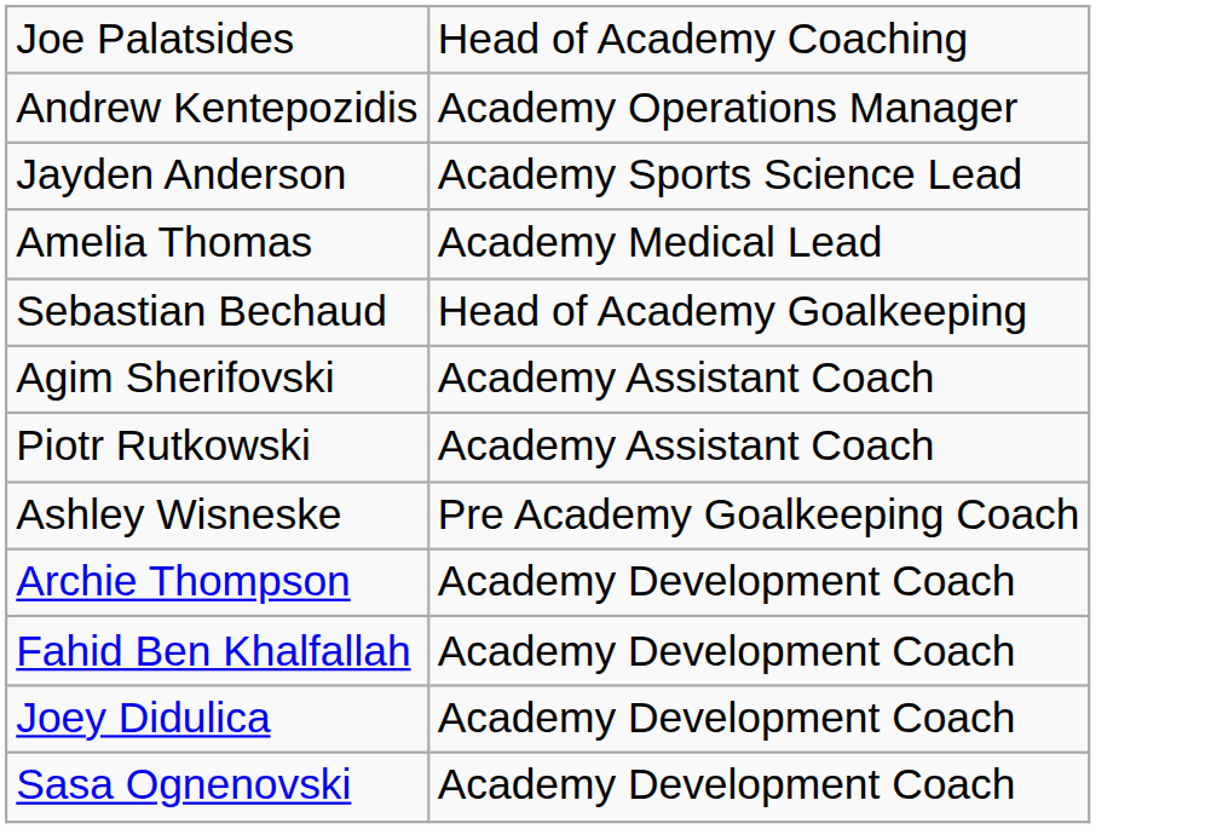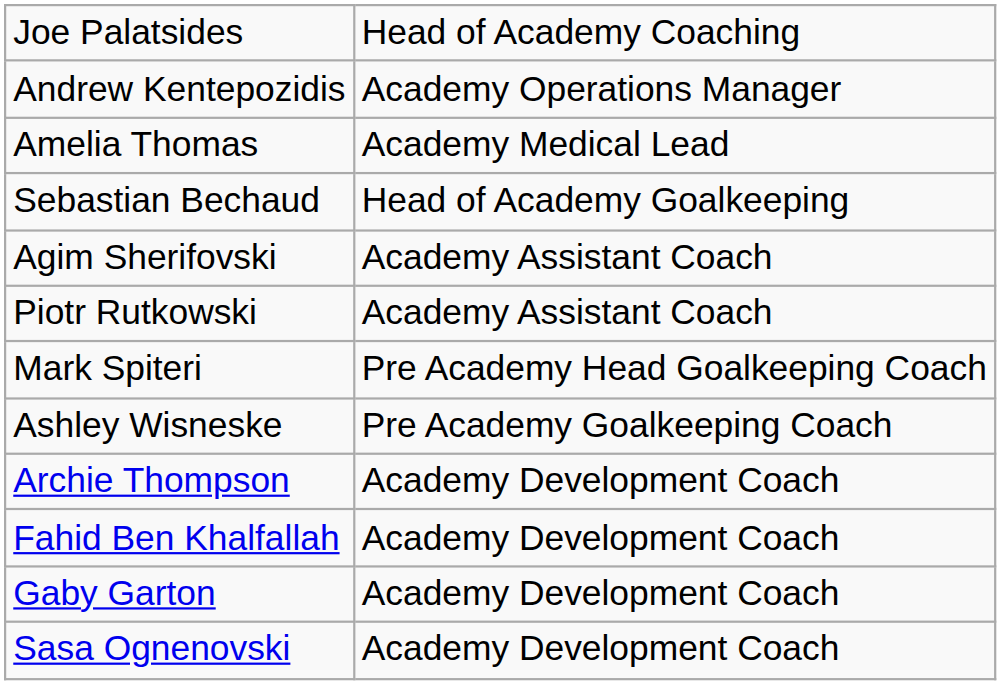- row: Jayden Anderson | Academy Sports Science Lead
+ row: Mark Spiteri | Pre Academy Head Goalkeeping Coach
+ row: Gaby Garton | Academy Development Coach
- row: Joey Didulica | Academy Development Coach
